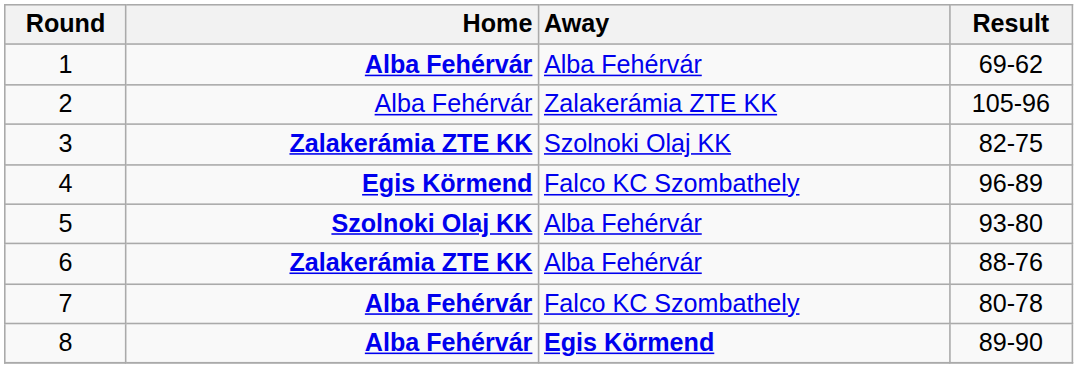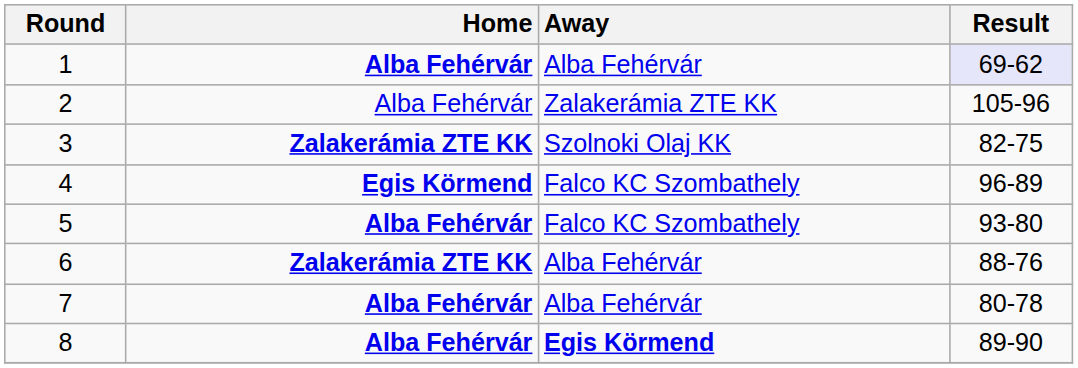1 | Result: no background -> lavender background
5 | Home: Szolnoki Olaj KK -> Alba Fehérvár
5 | Away: Alba Fehérvár -> Falco KC Szombathely
7 | Away: Falco KC Szombathely -> Alba Fehérvár
